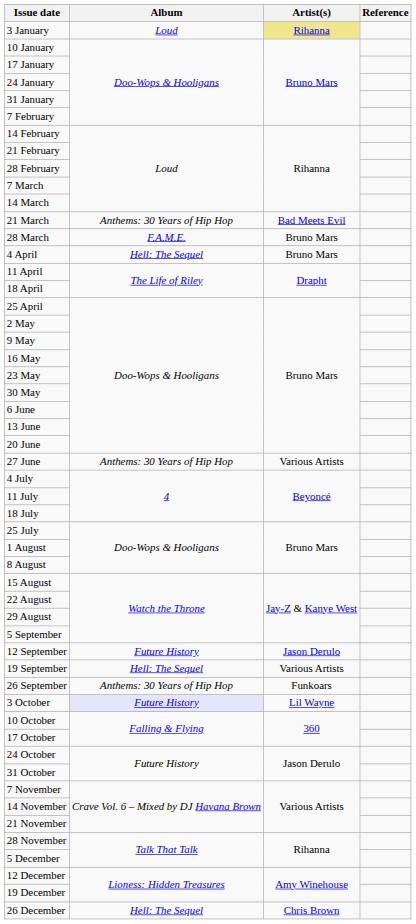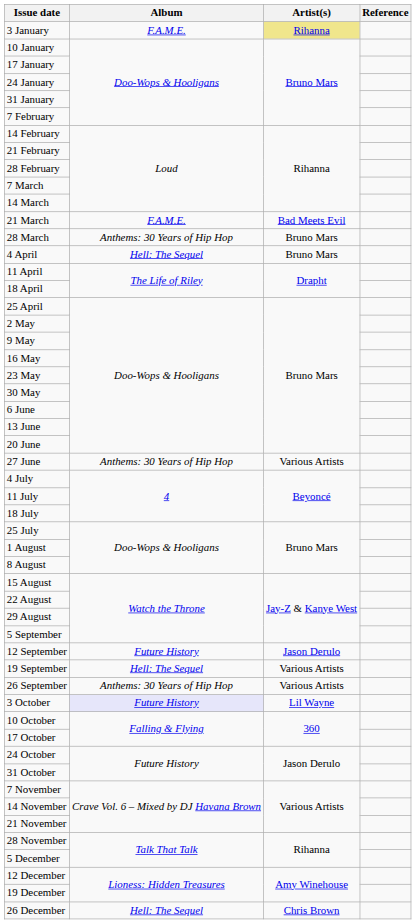3 January | Album: Loud -> F.A.M.E.
21 March | Album: Anthems: 30 Years of Hip Hop -> F.A.M.E.
28 March | Album: F.A.M.E. -> Anthems: 30 Years of Hip Hop
26 September | Artist(s): Funkoars -> Various Artists
